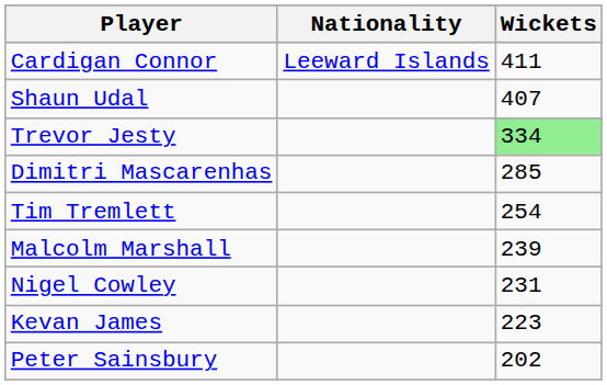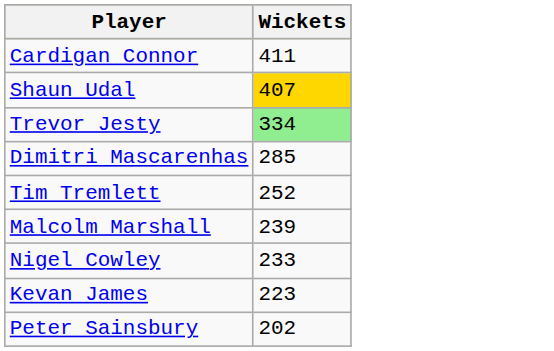- column: Nationality | Leeward Islands
Shaun Udal | Wickets: no background -> gold background
Tim Tremlett | Wickets: 254 -> 252
Nigel Cowley | Wickets: 231 -> 233
